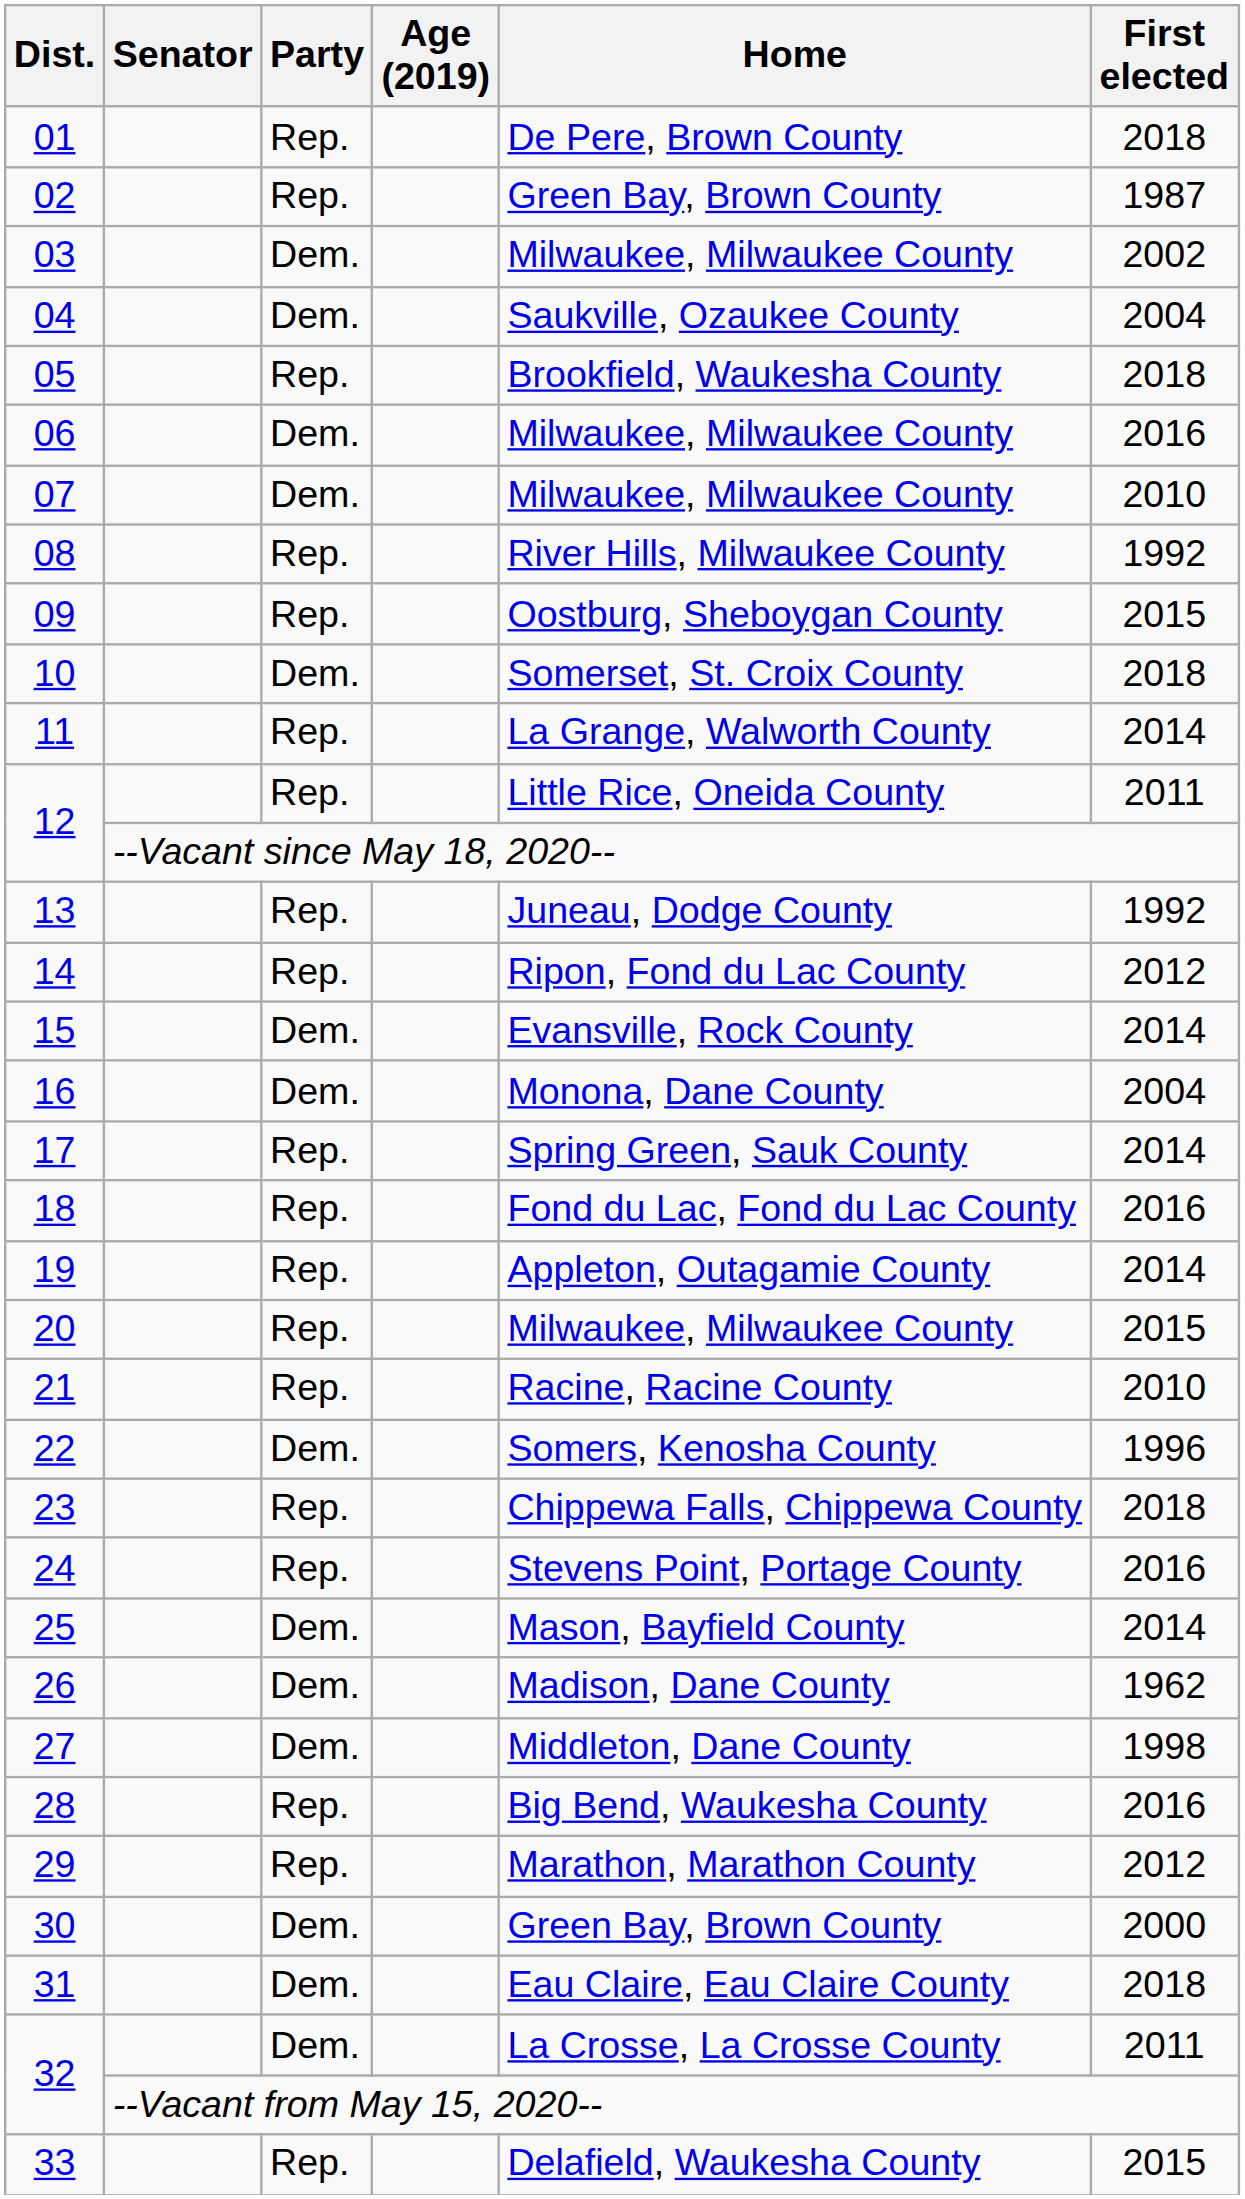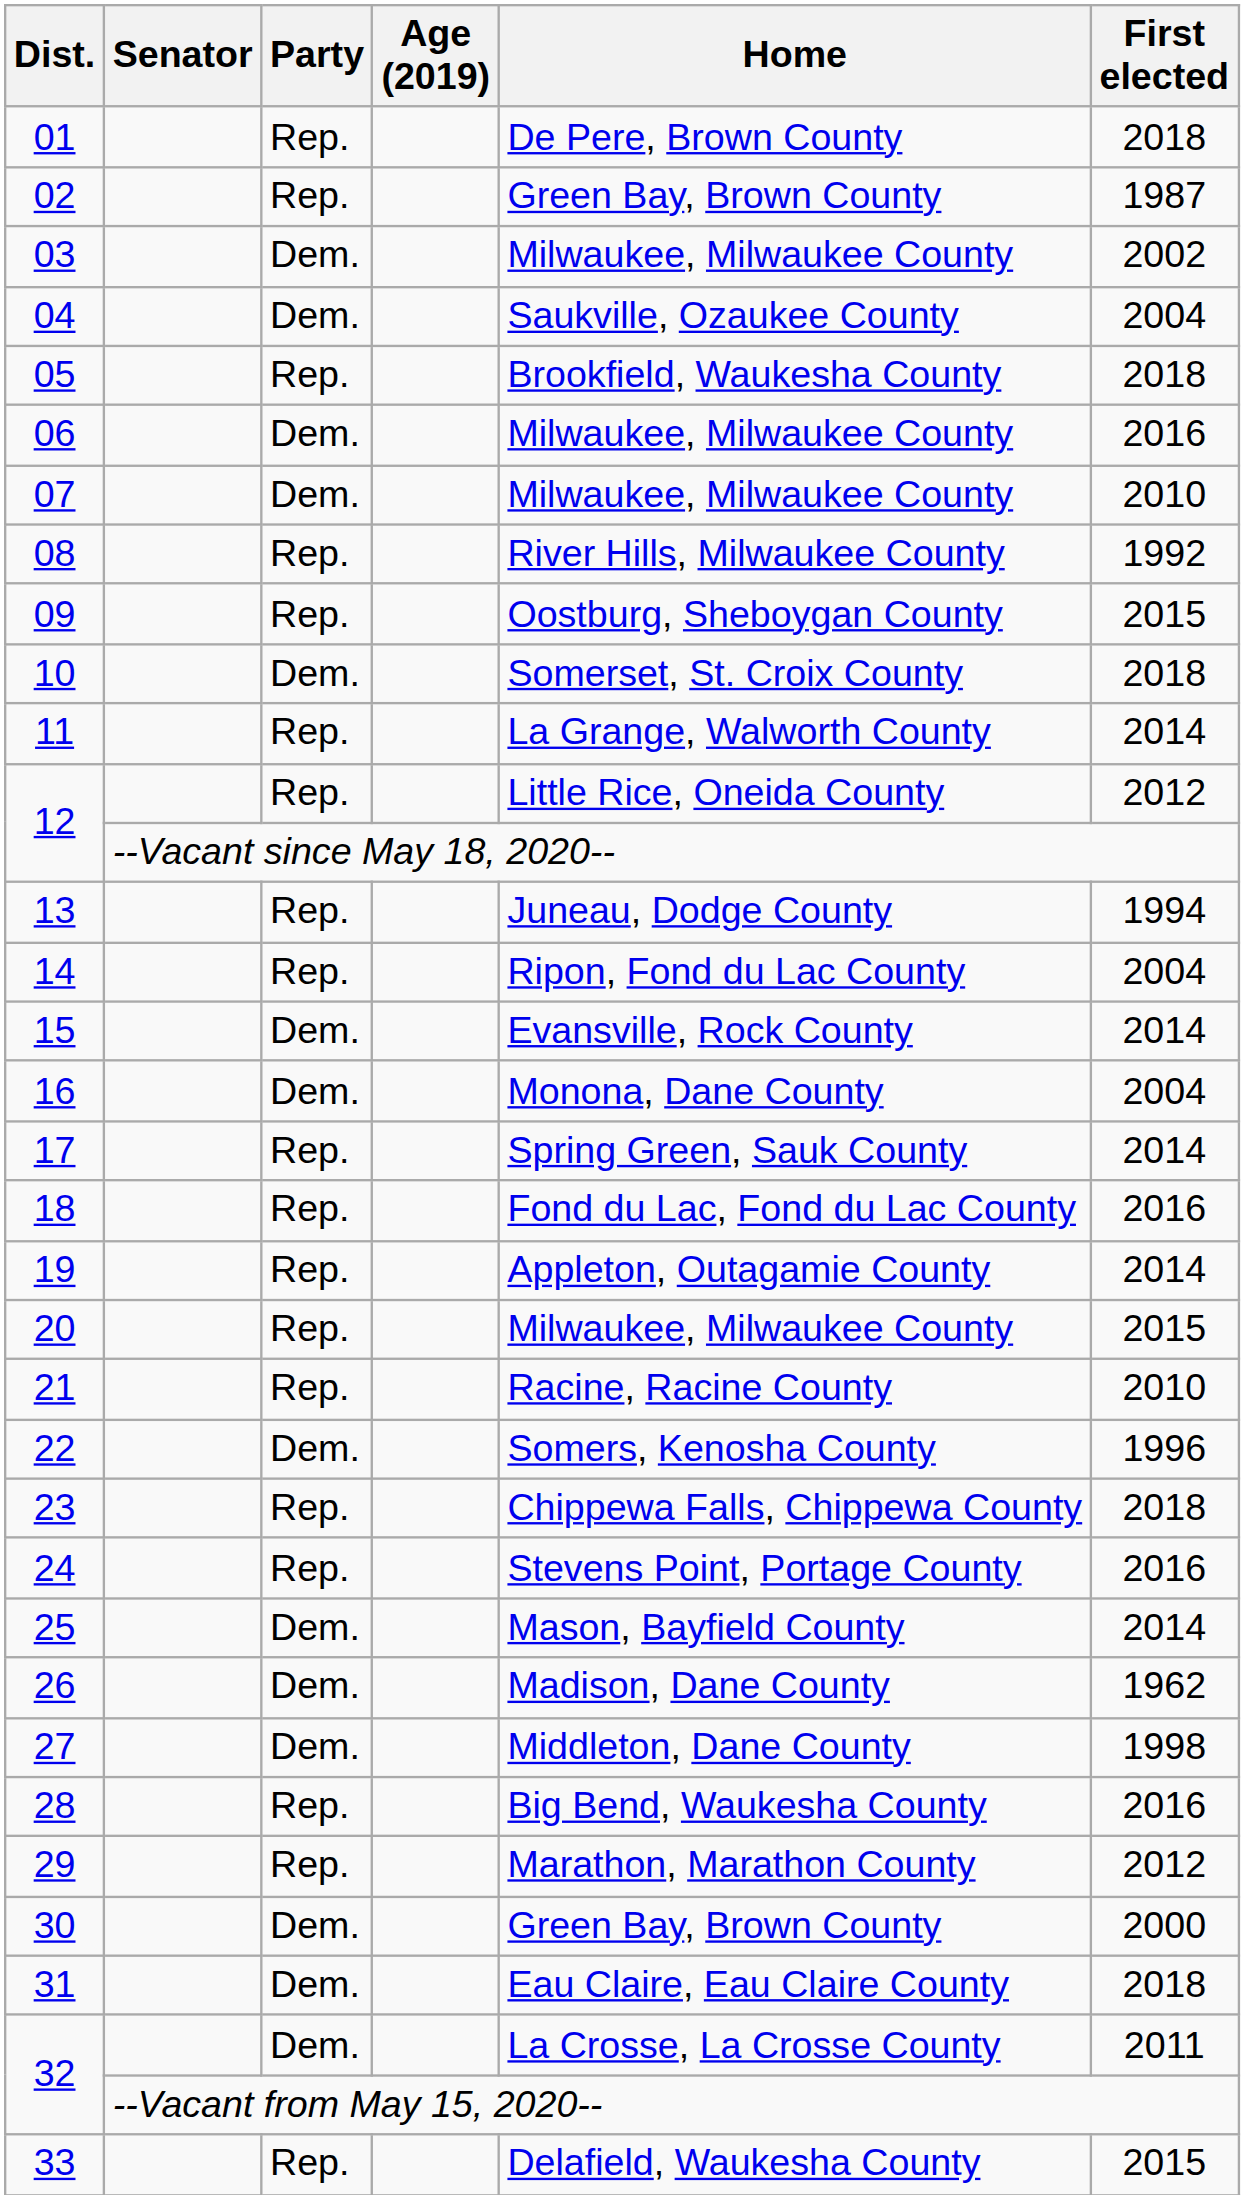12 / Rep. | First elected: 2011 -> 2012
13 | First elected: 1992 -> 1994
14 | First elected: 2012 -> 2004
